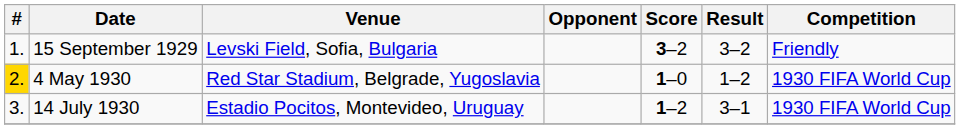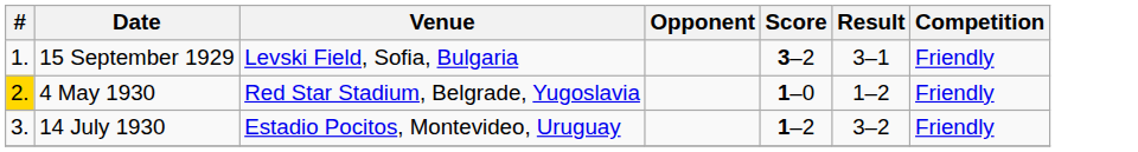15 September 1929 | Result: 3–2 -> 3–1
4 May 1930 | Competition: 1930 FIFA World Cup -> Friendly
14 July 1930 | Result: 3–1 -> 3–2
14 July 1930 | Competition: 1930 FIFA World Cup -> Friendly
